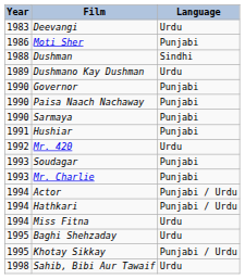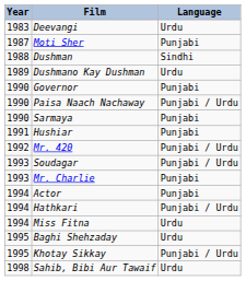Moti Sher | Year: 1986 -> 1987
Paisa Naach Nachaway | Language: Punjabi -> Punjabi / Urdu
Mr. 420 | Language: Urdu -> Punjabi / Urdu
Soudagar | Language: Punjabi -> Punjabi / Urdu
Actor | Language: Punjabi / Urdu -> Punjabi
